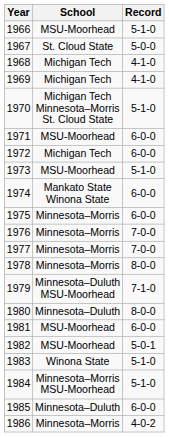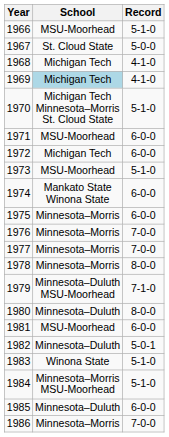1969 | School: no background -> lightblue background
1982 | School: MSU-Moorhead -> Minnesota–Duluth
1986 | Record: 4-0-2 -> 7-0-0
